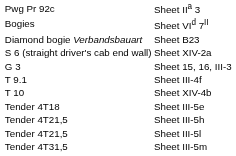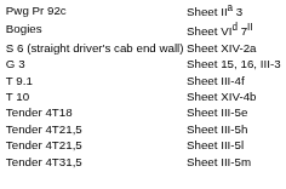- row: Diamond bogie Verbandsbauart | Sheet B23
